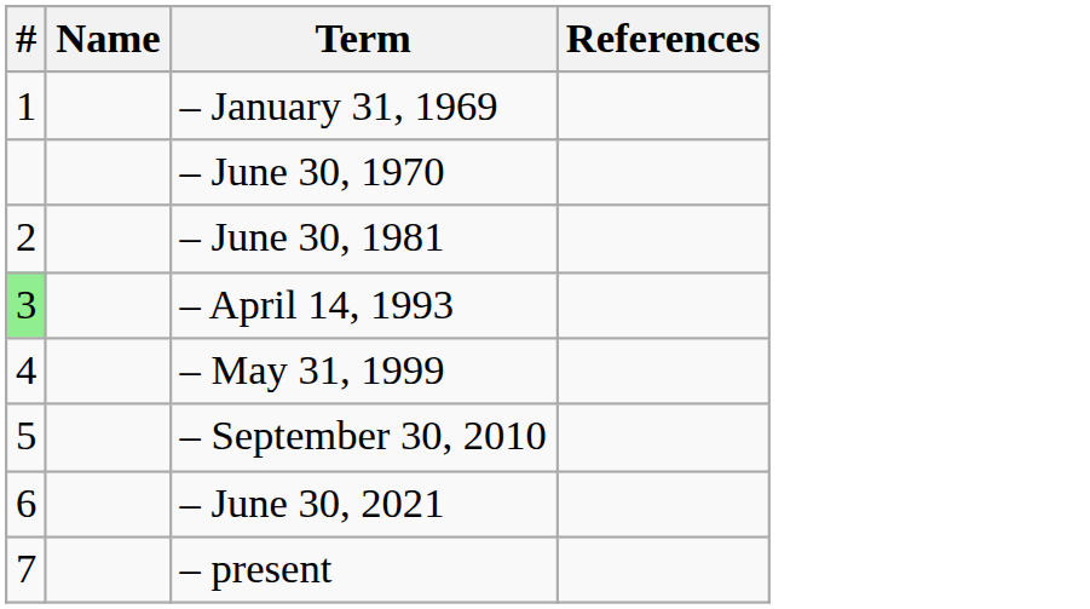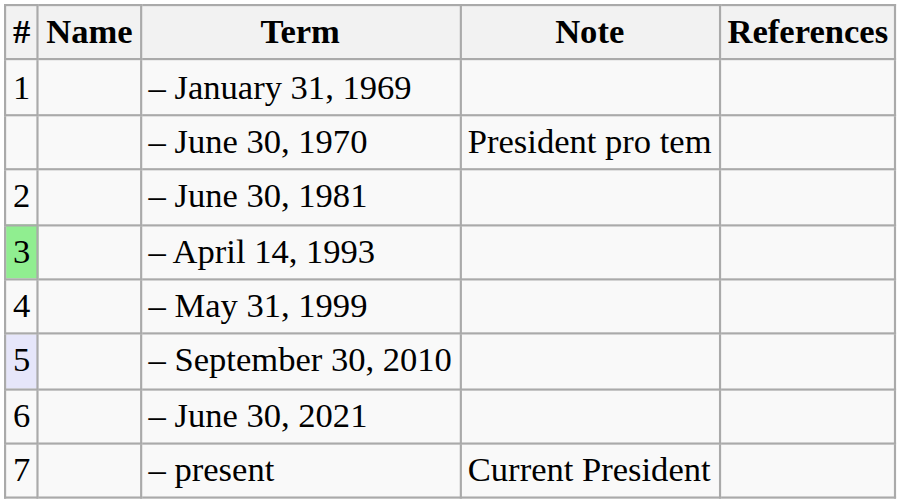+ column: Note | President pro tem | Current President
– September 30, 2010 | #: no background -> lavender background
